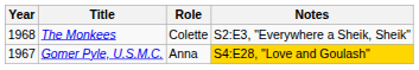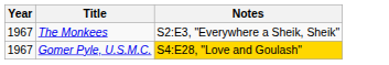- column: Role | Colette | Anna
The Monkees | Year: 1968 -> 1967
